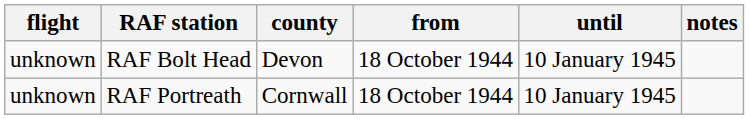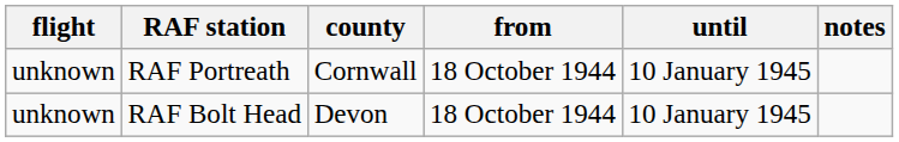rows swapped: RAF Portreath <-> RAF Bolt Head
